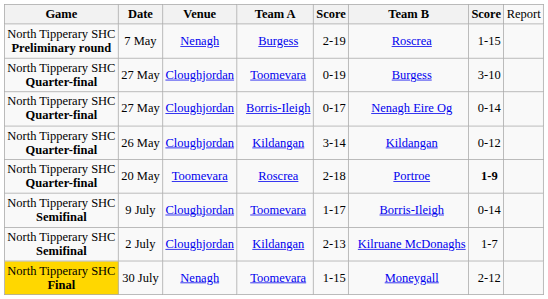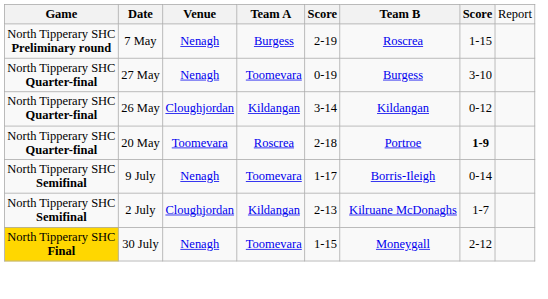27 May / Toomevara | column 3: Cloughjordan -> Nenagh
- row: North Tipperary SHC Quarter-final | 27 May | Cloughjordan | Borris-Ileigh | 0-17 | Nenagh Eire Og | 0-14
9 July | column 3: Cloughjordan -> Nenagh
